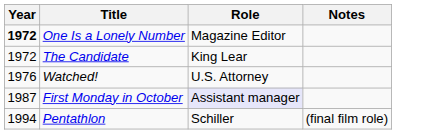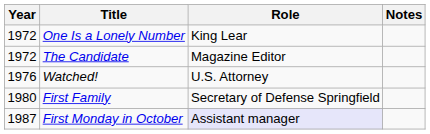One Is a Lonely Number | Year: bold -> normal
One Is a Lonely Number | Role: Magazine Editor -> King Lear
The Candidate | Role: King Lear -> Magazine Editor
+ row: 1980 | First Family | Secretary of Defense Springfield
- row: 1994 | Pentathlon | Schiller | (final film role)
